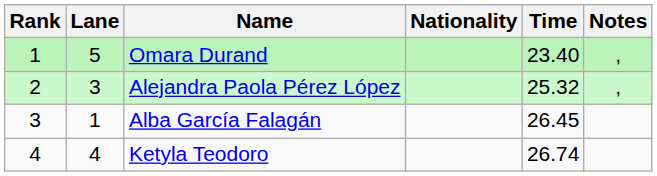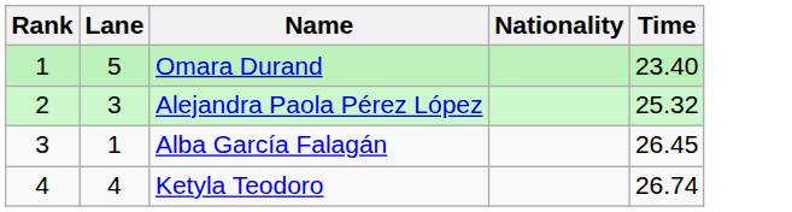- column: Notes | , | ,
